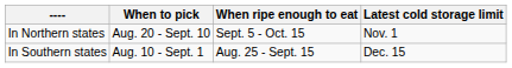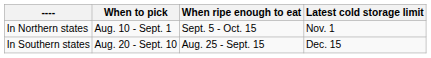In Northern states | When to pick: Aug. 20 - Sept. 10 -> Aug. 10 - Sept. 1
In Southern states | When to pick: Aug. 10 - Sept. 1 -> Aug. 20 - Sept. 10
